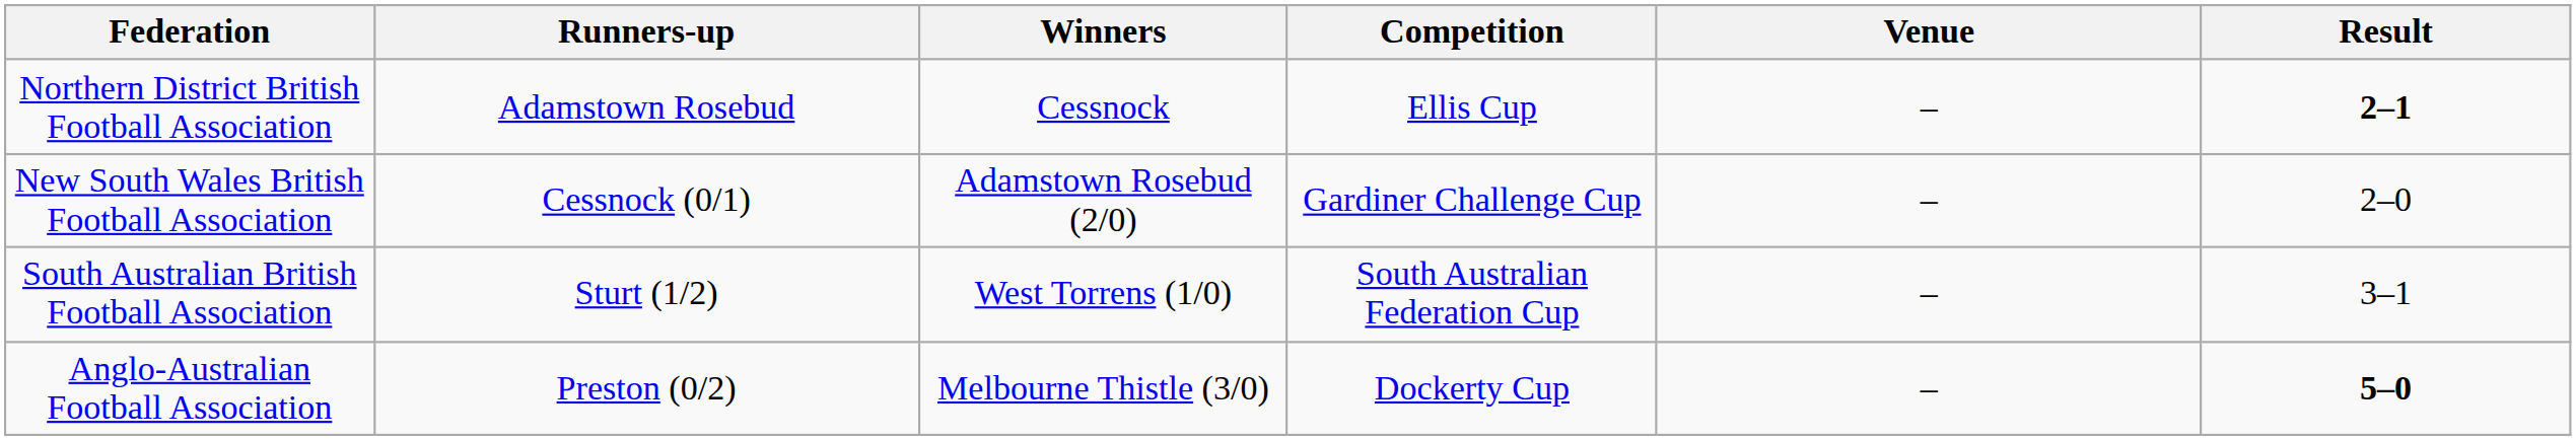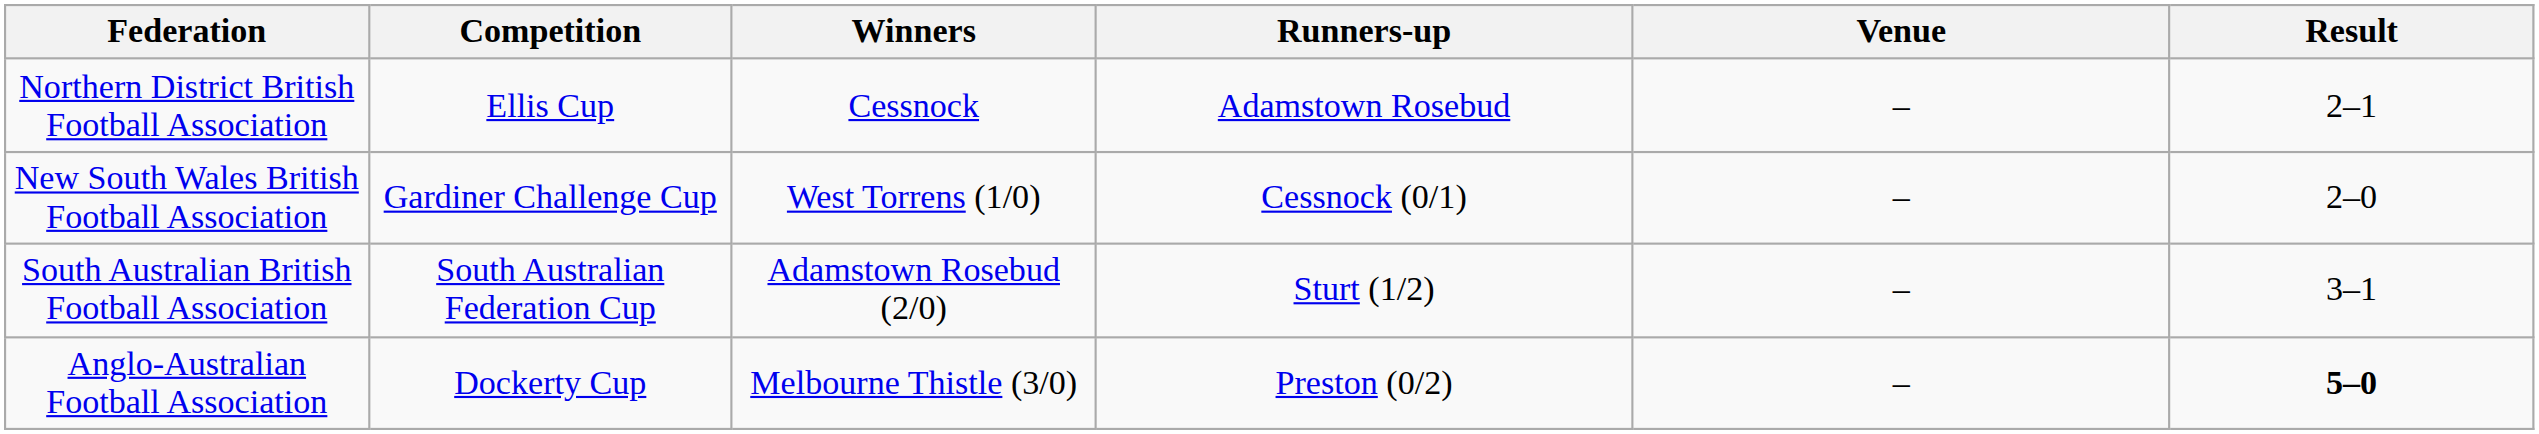columns swapped: Competition <-> Runners-up
Northern District British Football Association | Result: bold -> normal
New South Wales British Football Association | Winners: Adamstown Rosebud (2/0) -> West Torrens (1/0)
South Australian British Football Association | Winners: West Torrens (1/0) -> Adamstown Rosebud (2/0)
